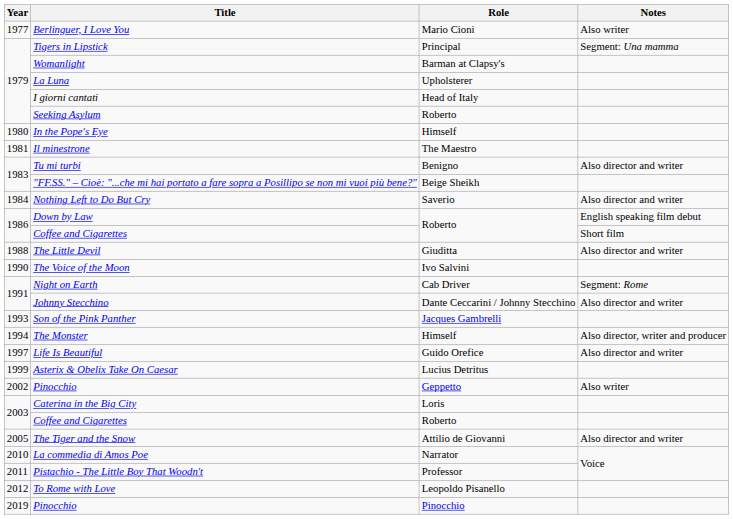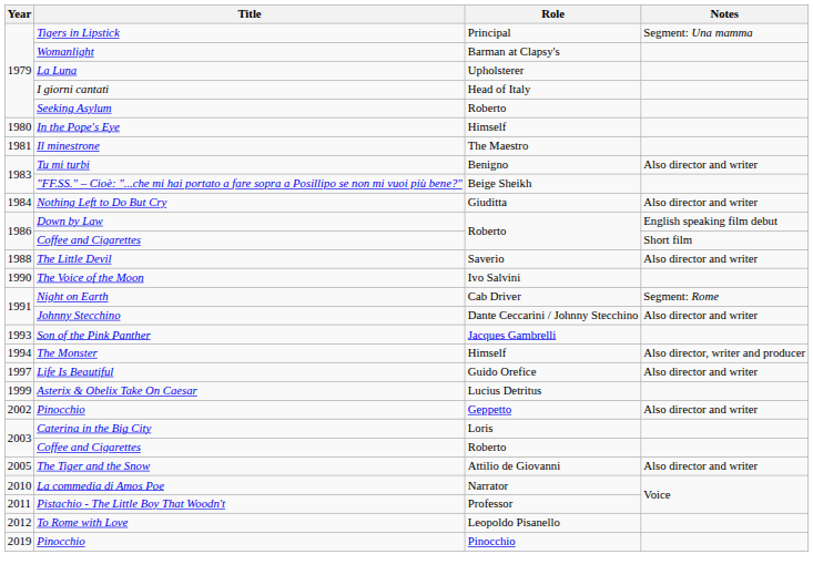- row: 1977 | Berlinguer, I Love You | Mario Cioni | Also writer
Nothing Left to Do But Cry | Role: Saverio -> Giuditta
The Little Devil | Role: Giuditta -> Saverio
2002 / Pinocchio | Notes: Also writer -> Also director and writer
